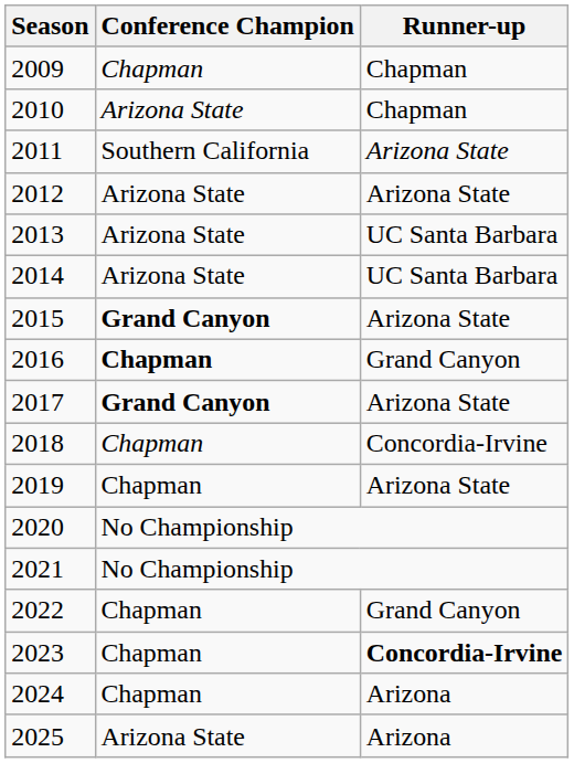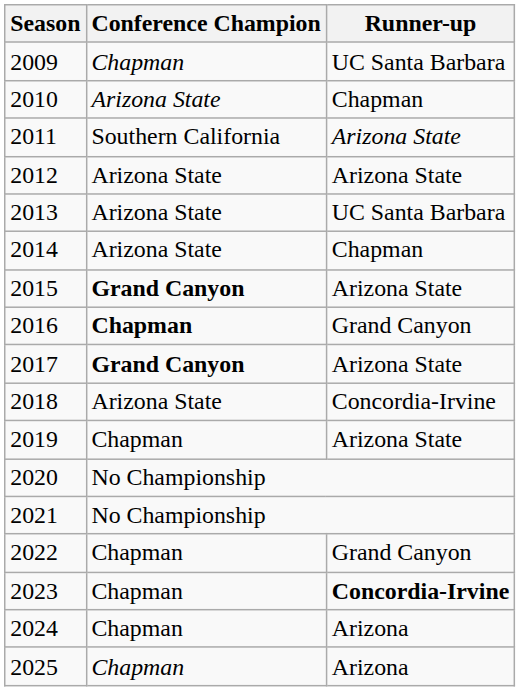2009 | Runner-up: Chapman -> UC Santa Barbara
2014 | Runner-up: UC Santa Barbara -> Chapman
2018 | Conference Champion: Chapman -> Arizona State
2025 | Conference Champion: Arizona State -> Chapman
